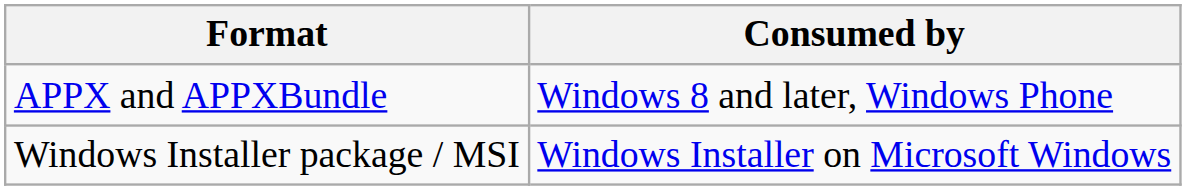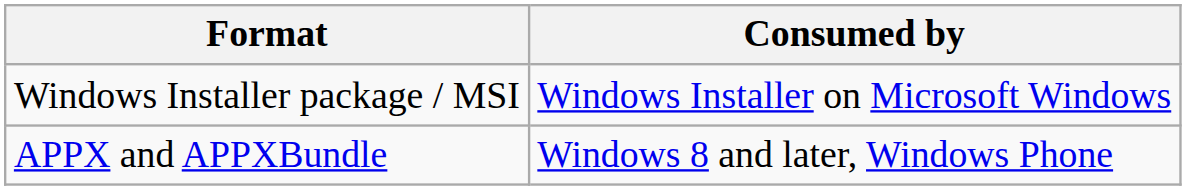rows swapped: APPX and APPXBundle <-> Windows Installer package / MSI
